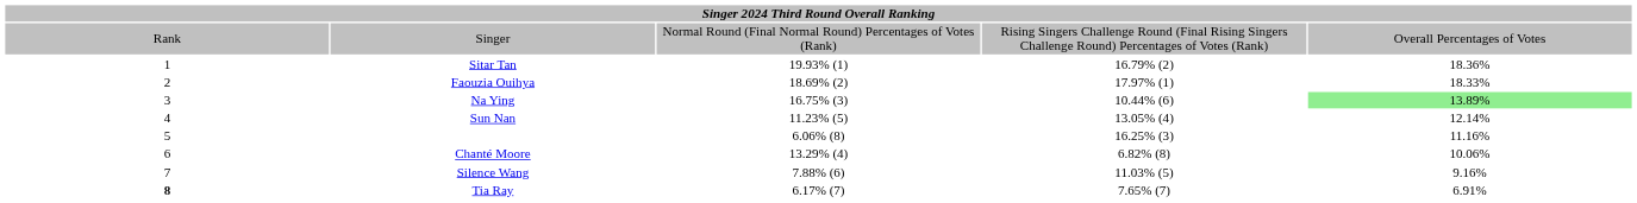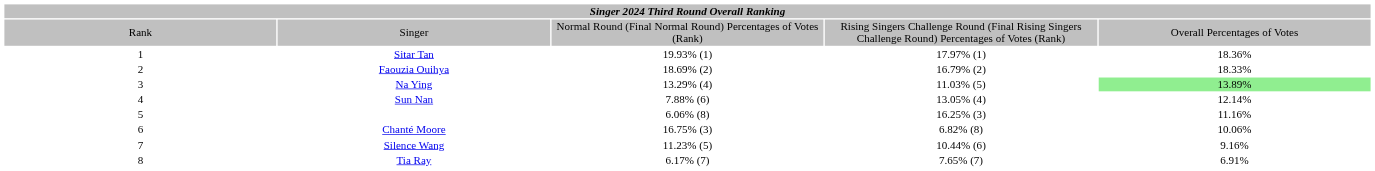Sitar Tan | column 4: 16.79% (2) -> 17.97% (1)
Faouzia Ouihya | column 4: 17.97% (1) -> 16.79% (2)
Na Ying | column 3: 16.75% (3) -> 13.29% (4)
Na Ying | column 4: 10.44% (6) -> 11.03% (5)
Sun Nan | column 3: 11.23% (5) -> 7.88% (6)
Chanté Moore | column 3: 13.29% (4) -> 16.75% (3)
Silence Wang | column 3: 7.88% (6) -> 11.23% (5)
Silence Wang | column 4: 11.03% (5) -> 10.44% (6)
Tia Ray | column 1: bold -> normal
